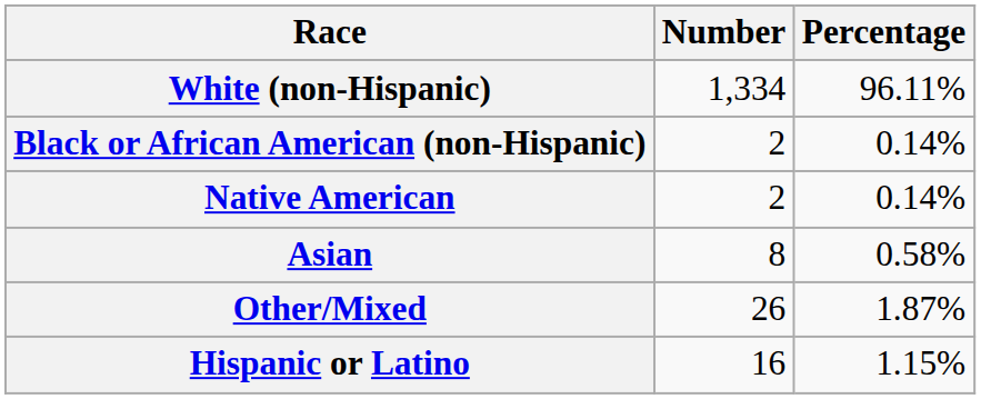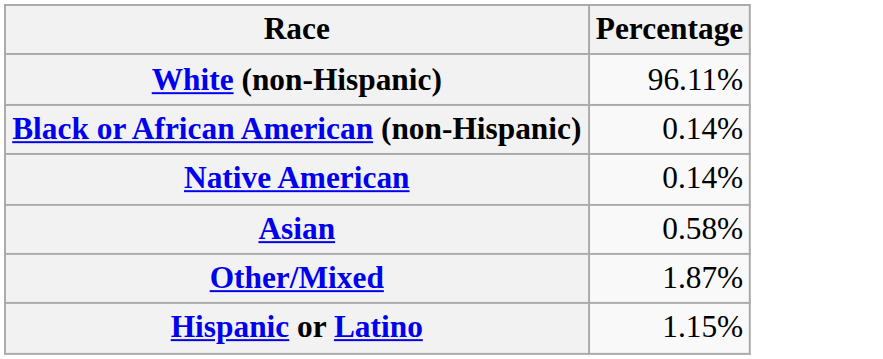- column: Number | 1,334 | 2 | 2 | 8 | 26 | 16
